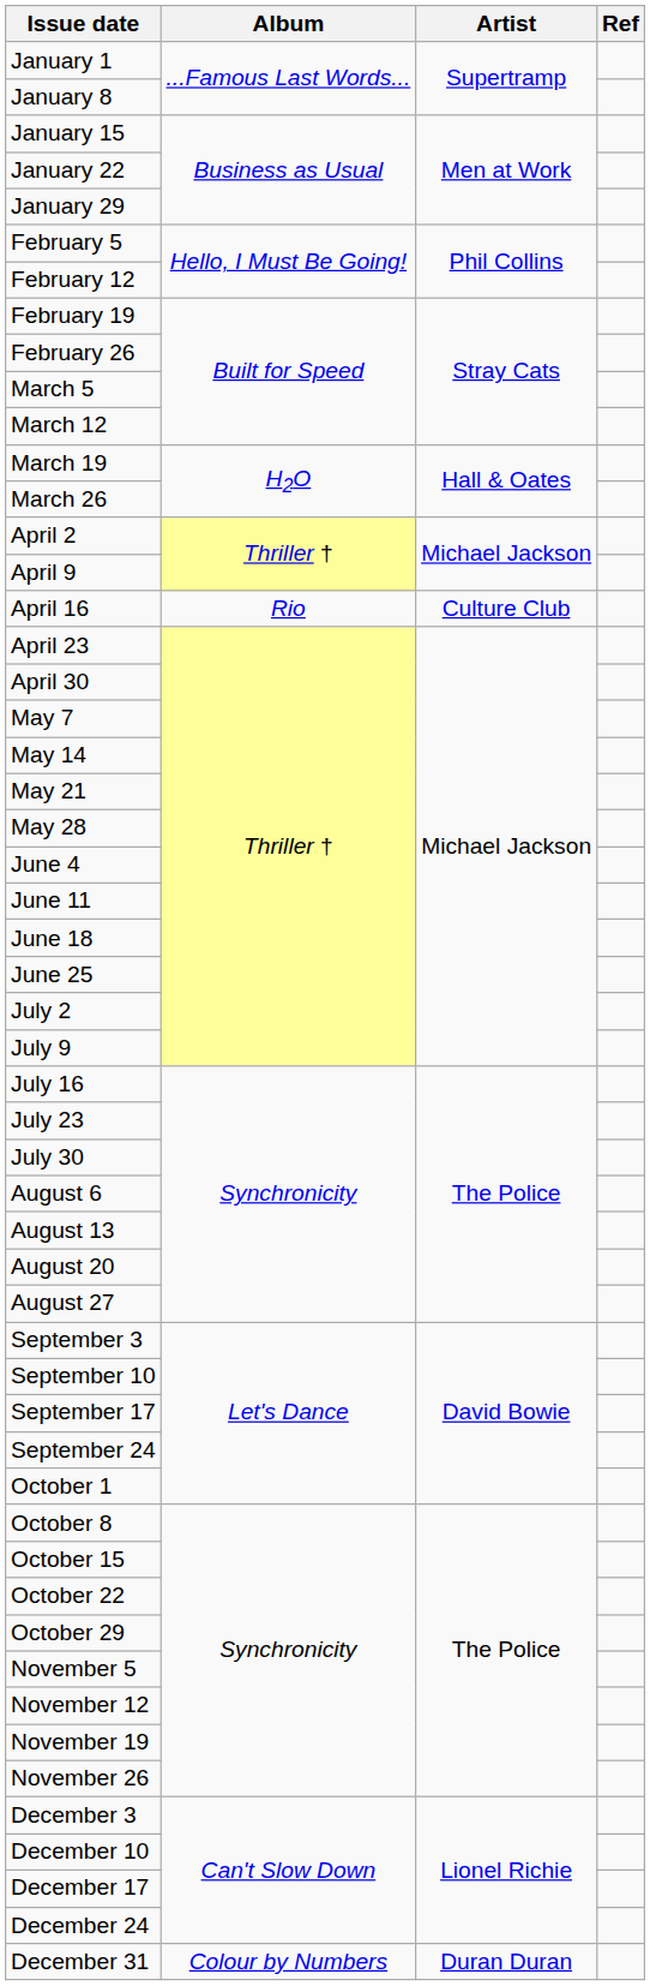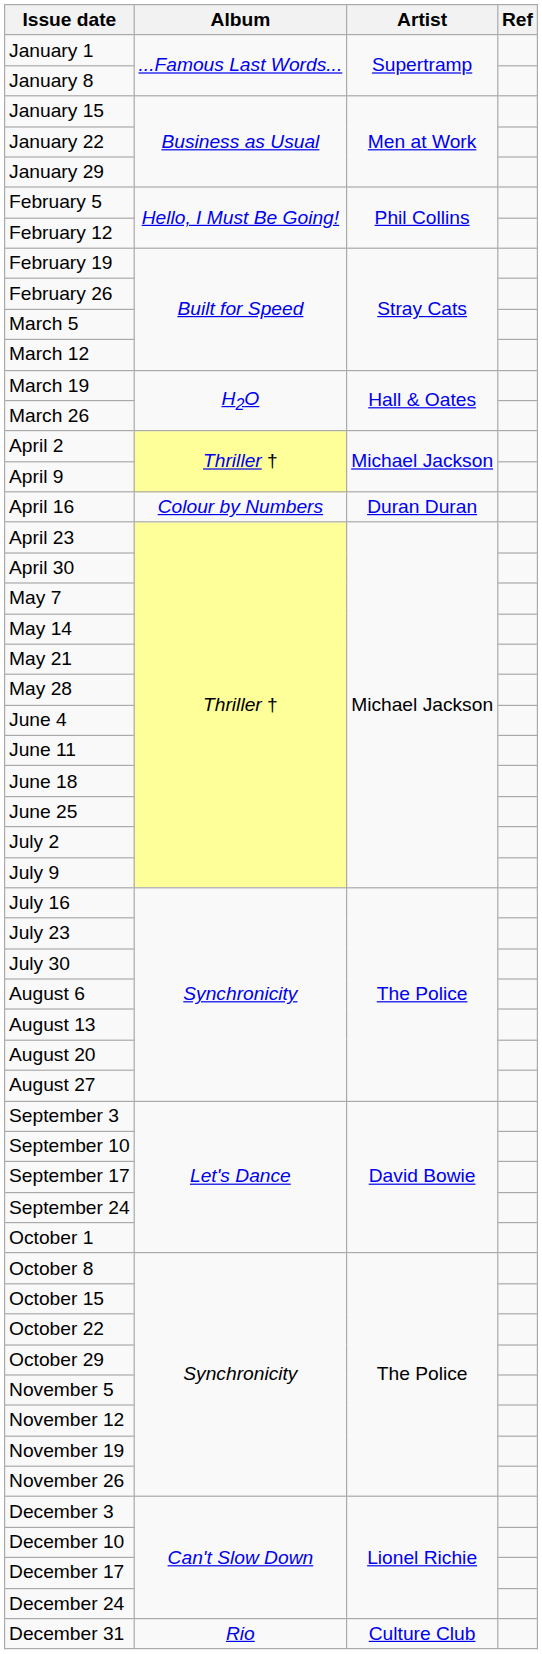April 16 | Album: Rio -> Colour by Numbers
April 16 | Artist: Culture Club -> Duran Duran
December 31 | Album: Colour by Numbers -> Rio
December 31 | Artist: Duran Duran -> Culture Club
